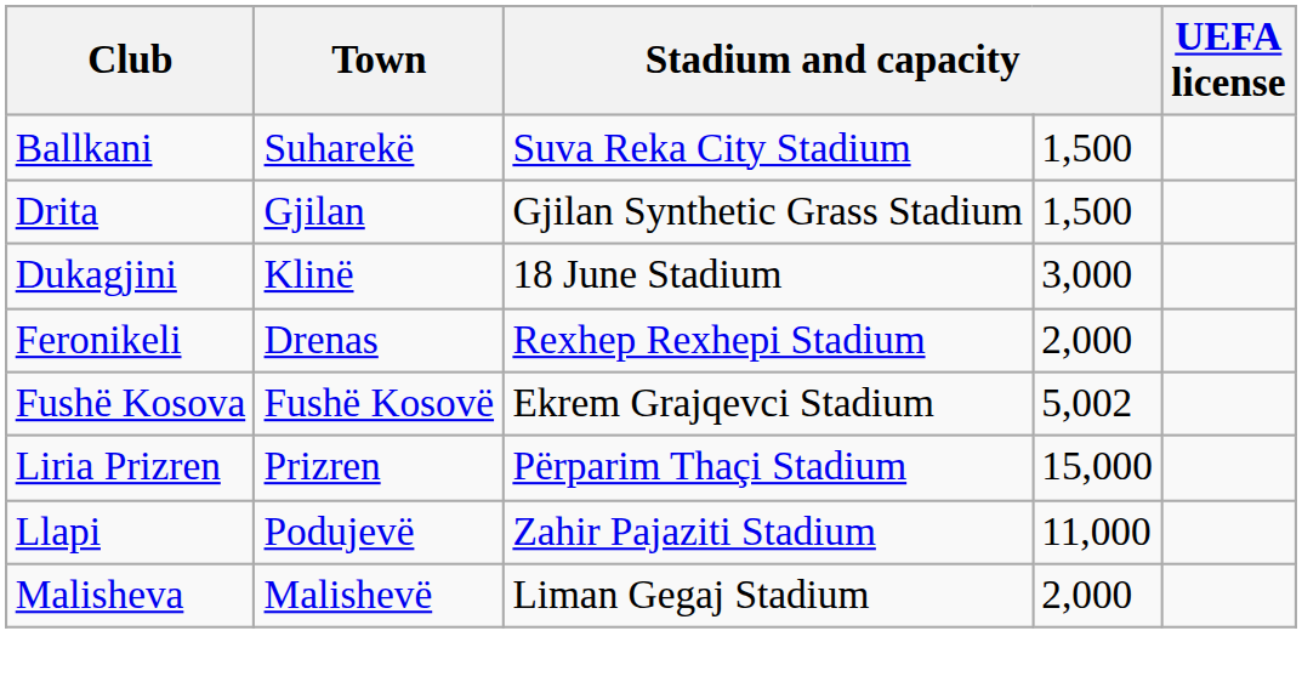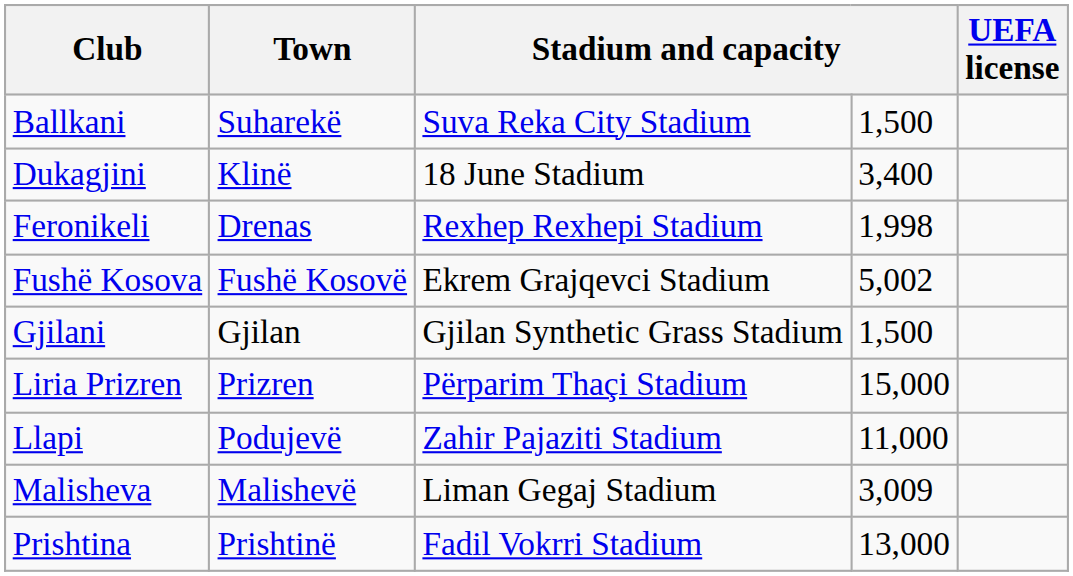- row: Drita | Gjilan | Gjilan Synthetic Grass Stadium | 1,500
Dukagjini | column 4: 3,000 -> 3,400
Feronikeli | column 4: 2,000 -> 1,998
+ row: Gjilani | Gjilan | Gjilan Synthetic Grass Stadium | 1,500
Malisheva | column 4: 2,000 -> 3,009
+ row: Prishtina | Prishtinë | Fadil Vokrri Stadium | 13,000
